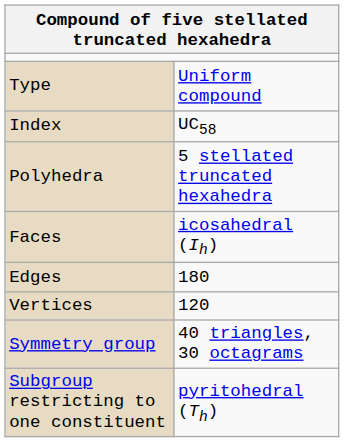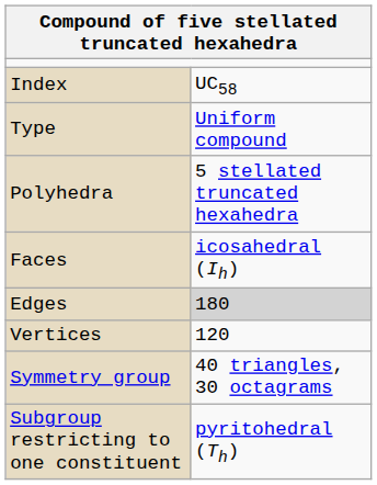rows swapped: Type <-> Index
Edges | column 2: no background -> lightgrey background
